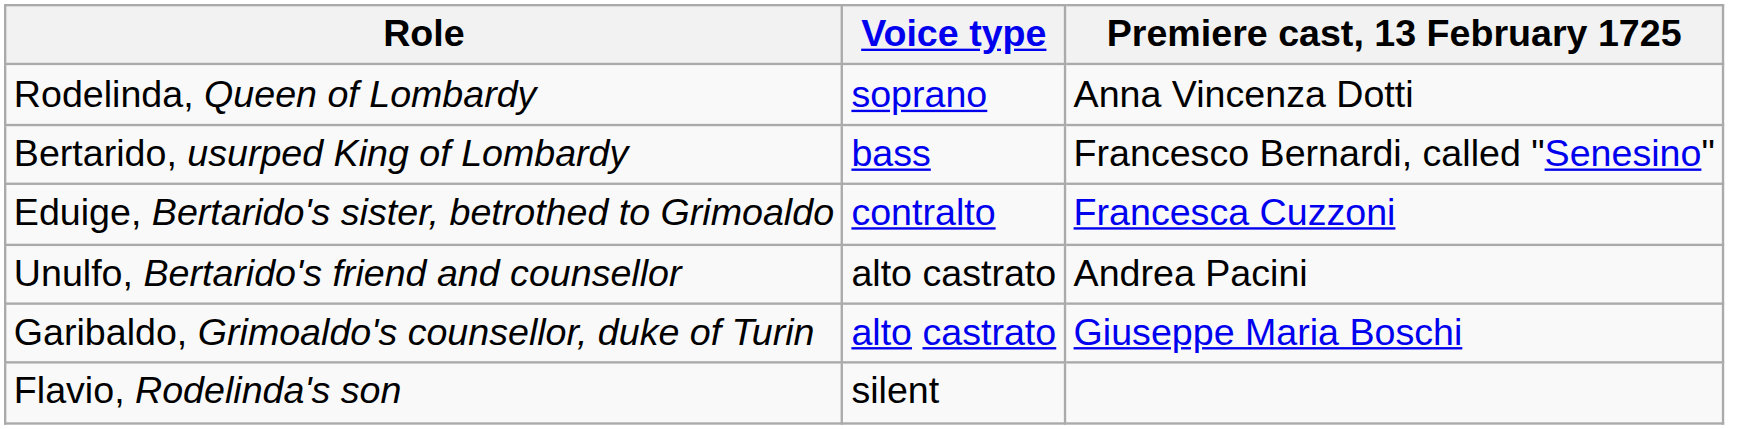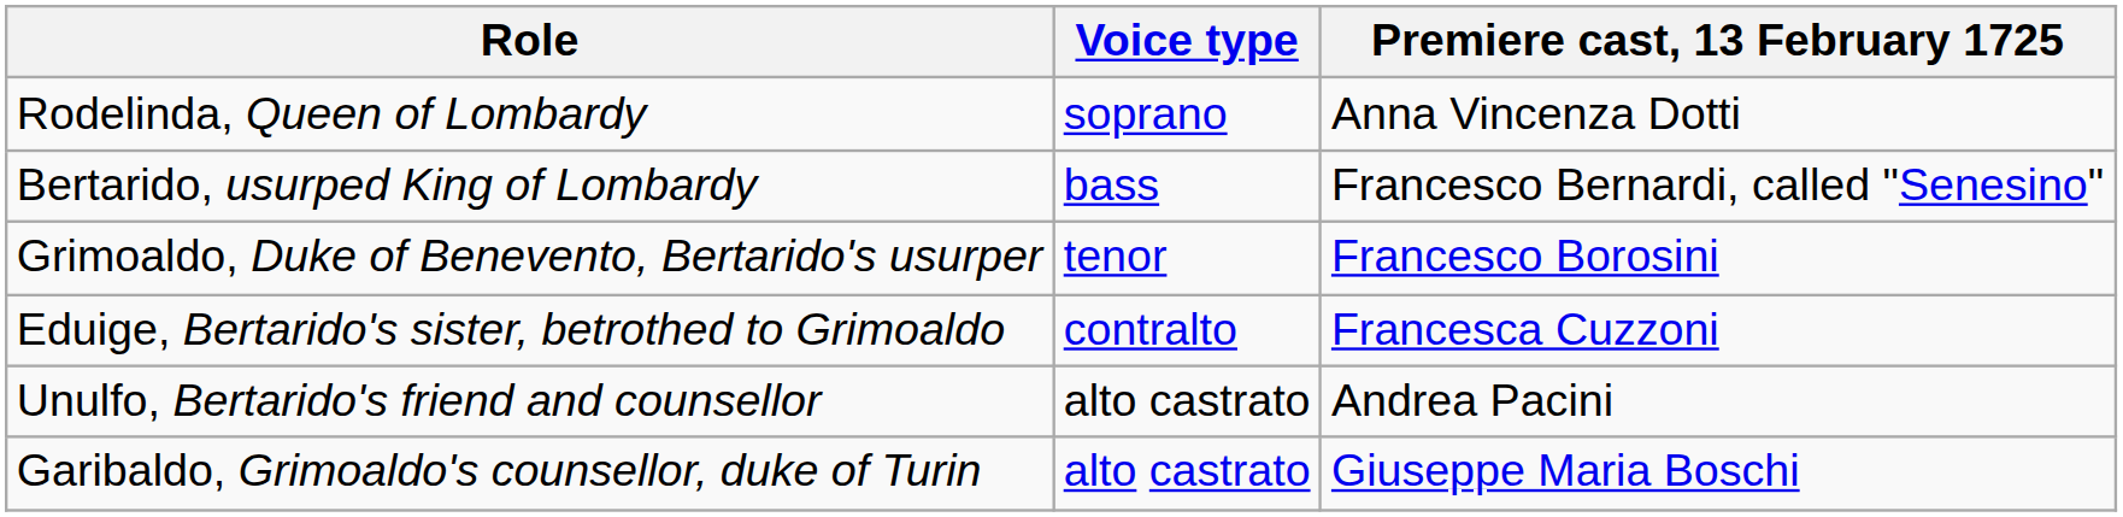+ row: Grimoaldo, Duke of Benevento, Bertarido's usurper | tenor | Francesco Borosini
- row: Flavio, Rodelinda's son | silent
